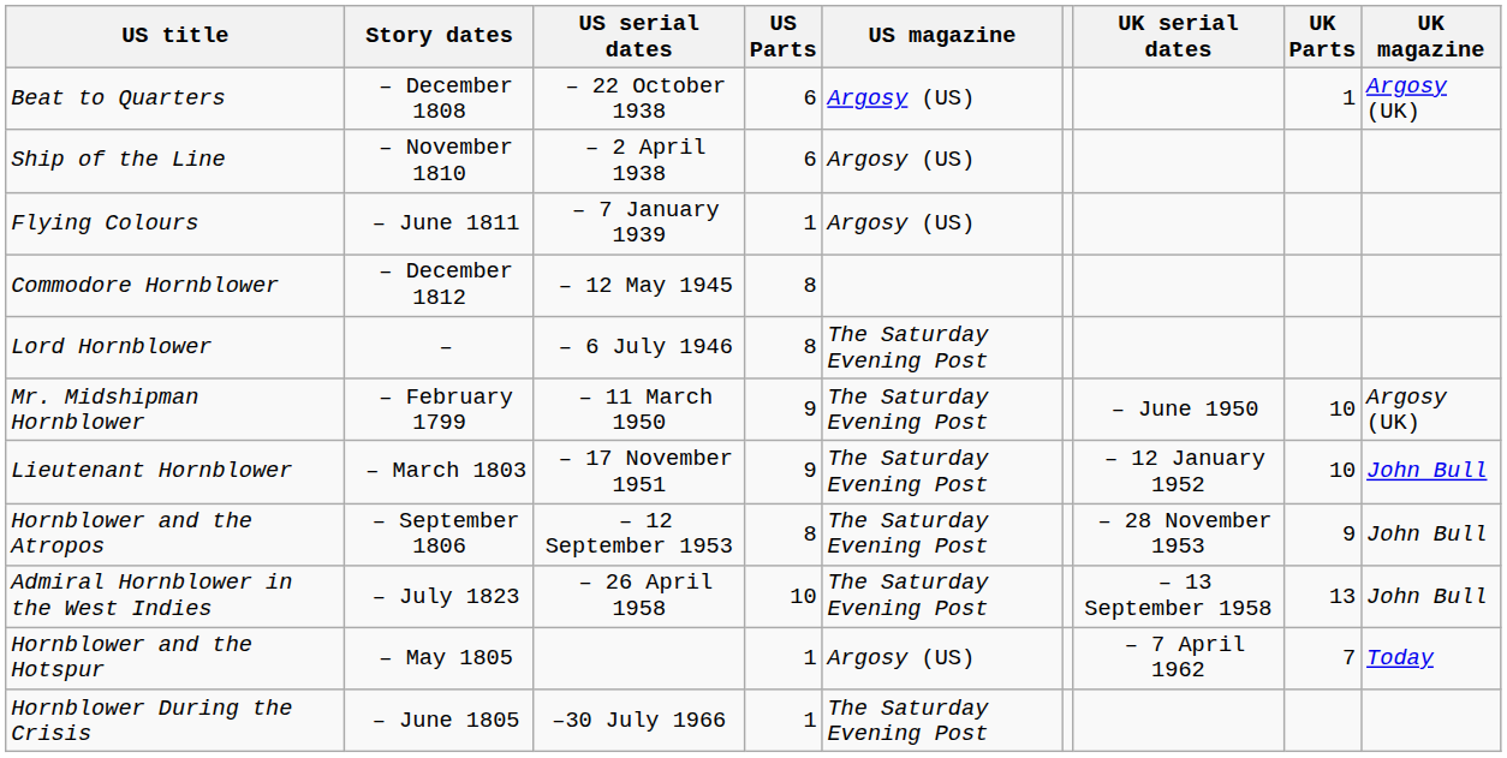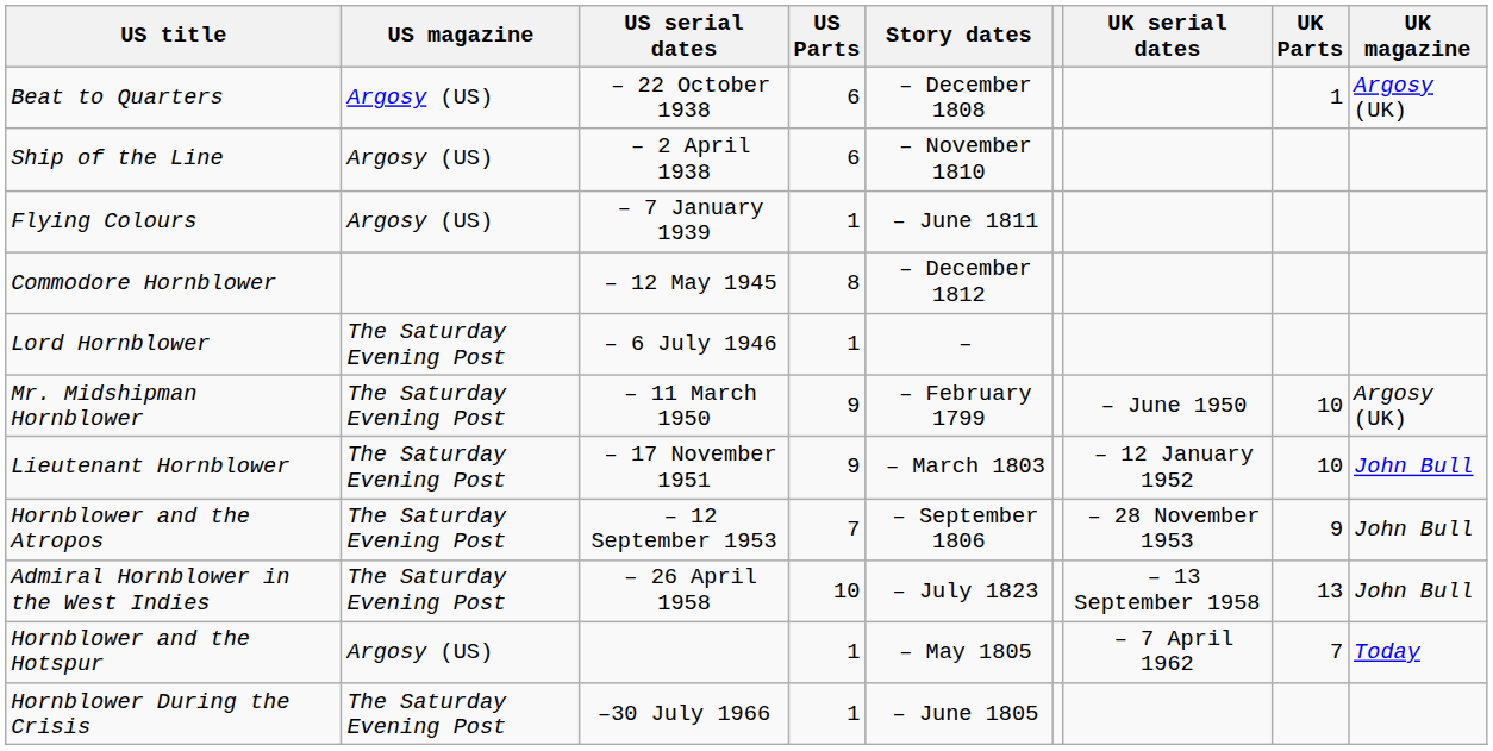columns swapped: Story dates <-> US magazine
Lord Hornblower | US Parts: 8 -> 1
Hornblower and the Atropos | US Parts: 8 -> 7
